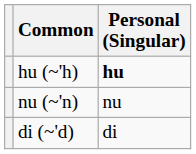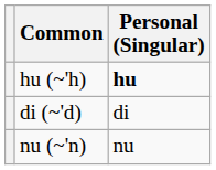rows swapped: nu (~'n) <-> di (~'d)
